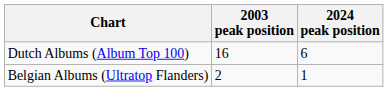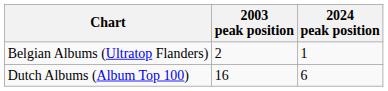rows swapped: Belgian Albums (Ultratop Flanders) <-> Dutch Albums (Album Top 100)
